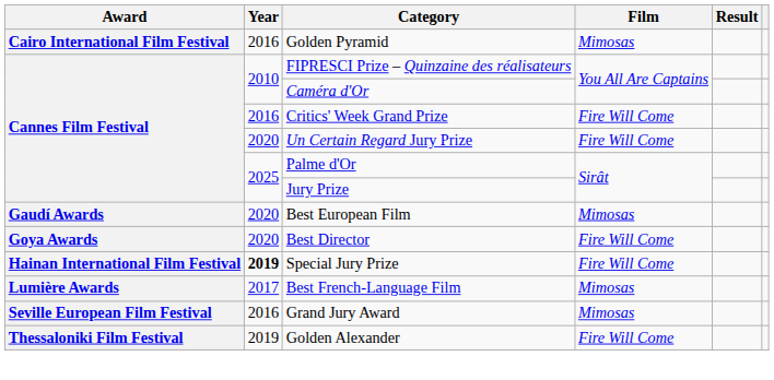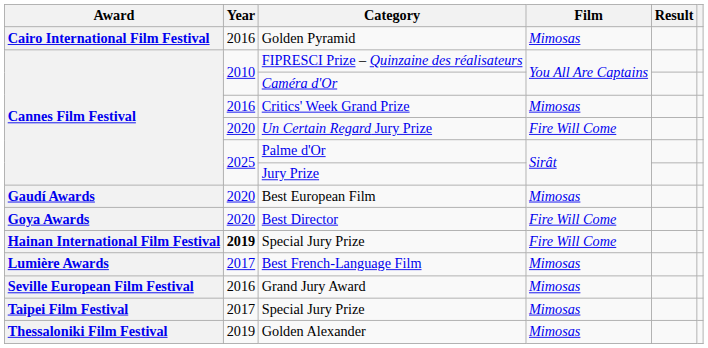Critics' Week Grand Prize | Film: Fire Will Come -> Mimosas
+ row: Taipei Film Festival | 2017 | Special Jury Prize | Mimosas
Golden Alexander | Film: Fire Will Come -> Mimosas
